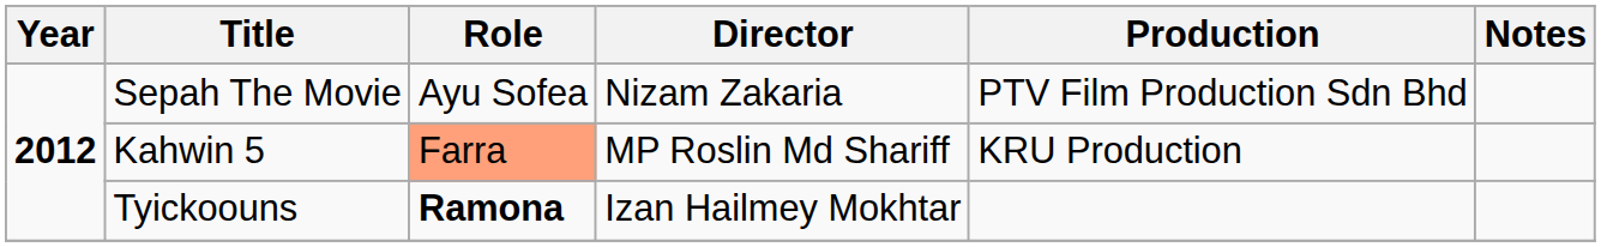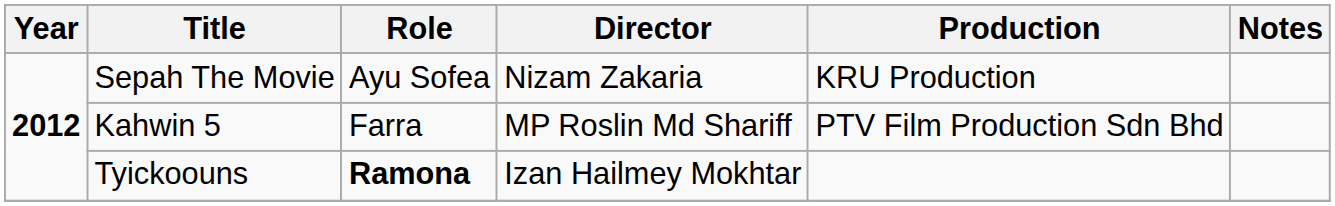Sepah The Movie | Production: PTV Film Production Sdn Bhd -> KRU Production
Kahwin 5 | Role: lightsalmon background -> no background
Kahwin 5 | Production: KRU Production -> PTV Film Production Sdn Bhd
